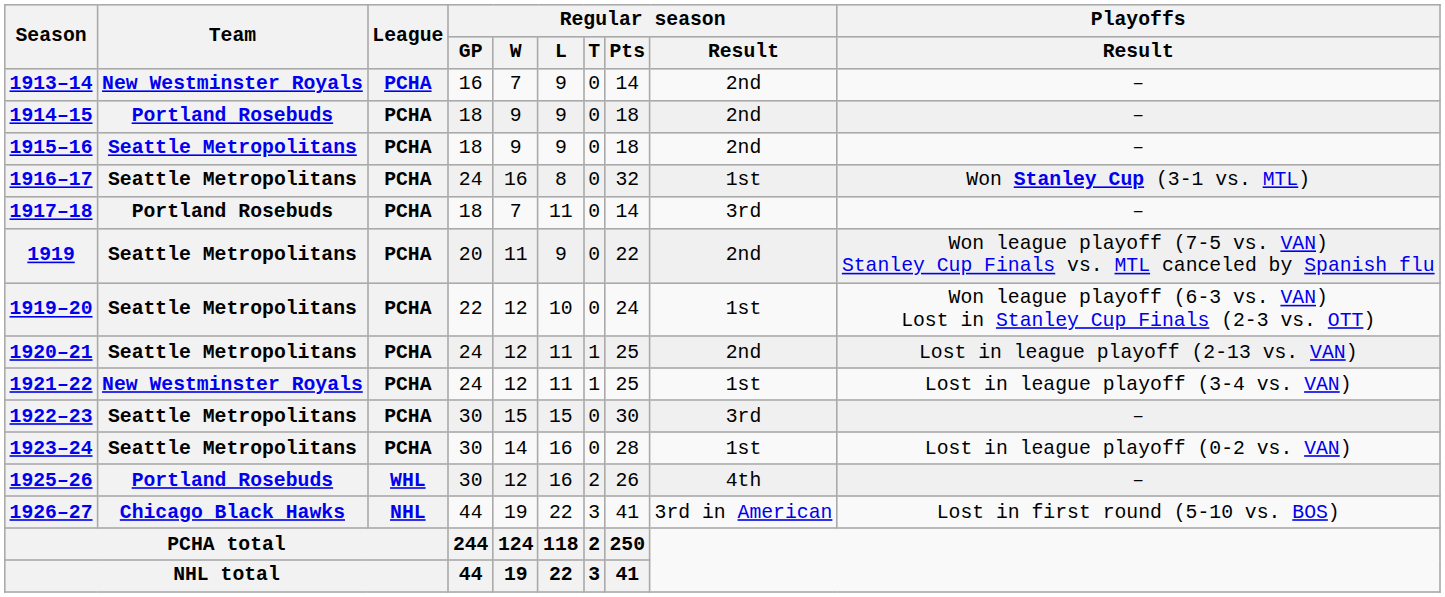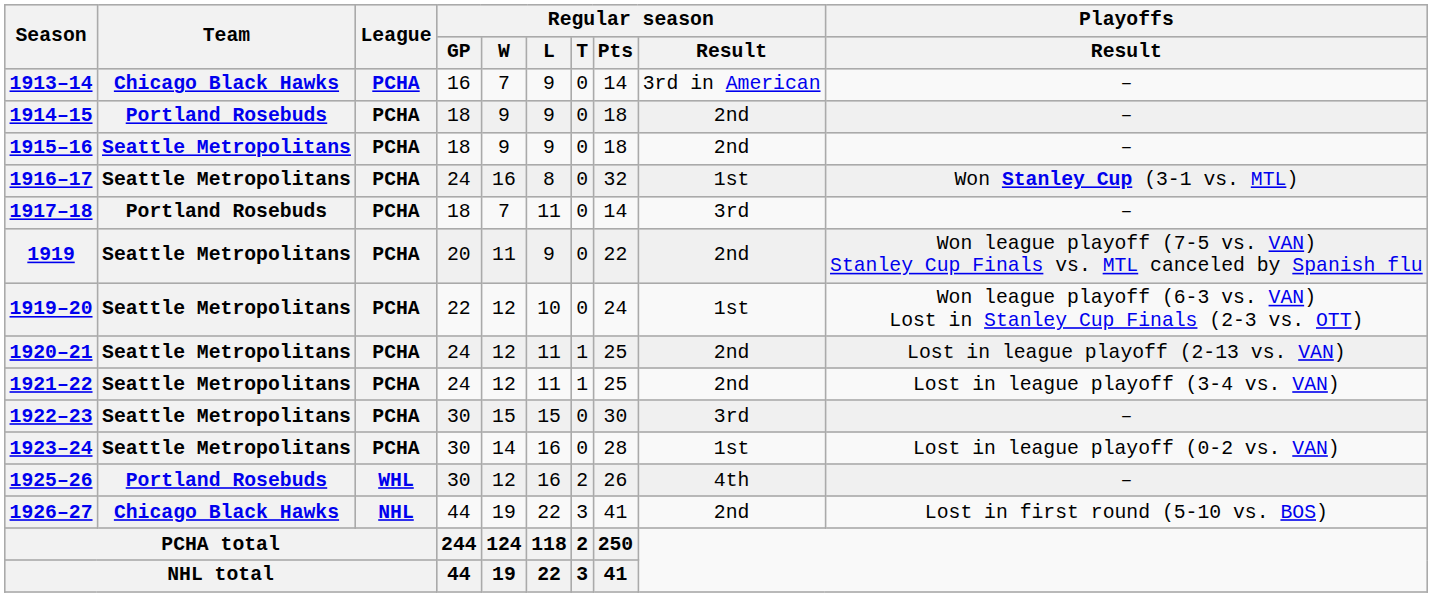1913–14 | Team: New Westminster Royals -> Chicago Black Hawks
1913–14 | Regular season / Result: 2nd -> 3rd in American
1921–22 | Team: New Westminster Royals -> Seattle Metropolitans
1921–22 | Regular season / Result: 1st -> 2nd
1926–27 | Regular season / Result: 3rd in American -> 2nd
